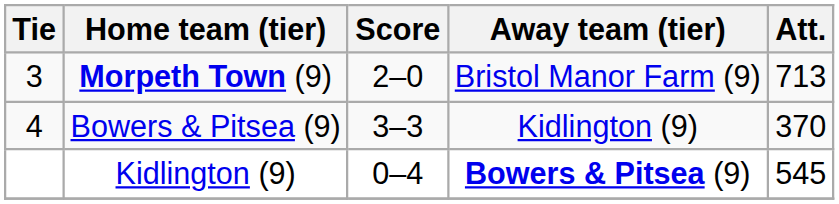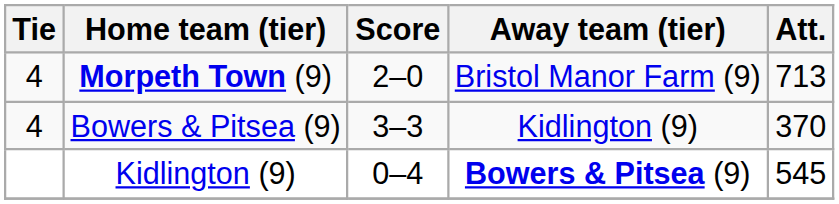Morpeth Town (9) | Tie: 3 -> 4
